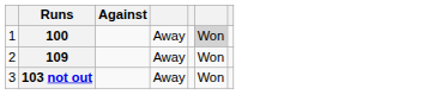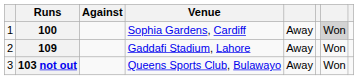+ column: Venue | Sophia Gardens, Cardiff | Gaddafi Stadium, Lahore | Queens Sports Club, Bulawayo
